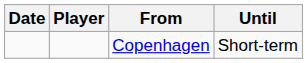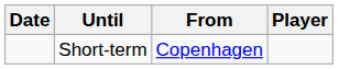columns swapped: Player <-> Until
